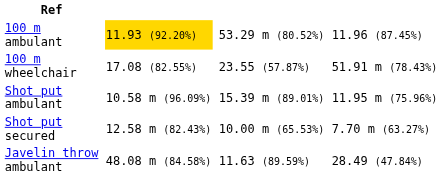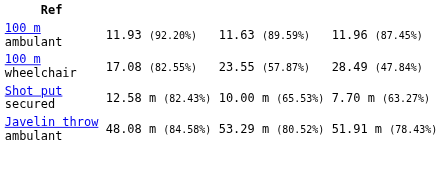100 m ambulant | column 3: gold background -> no background
100 m ambulant | column 5: 53.29 m (80.52%) -> 11.63 (89.59%)
100 m wheelchair | column 7: 51.91 m (78.43%) -> 28.49 (47.84%)
- row: Shot put ambulant | 10.58 m (96.09%) | 15.39 m (89.01%) | 11.95 m (75.96%)
Javelin throw ambulant | column 5: 11.63 (89.59%) -> 53.29 m (80.52%)
Javelin throw ambulant | column 7: 28.49 (47.84%) -> 51.91 m (78.43%)
